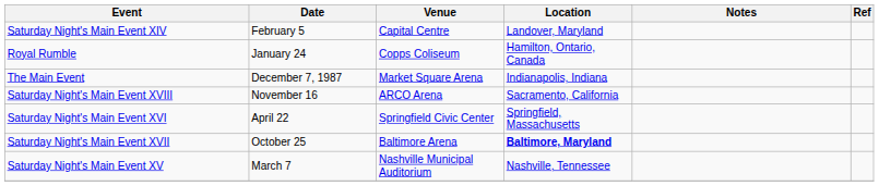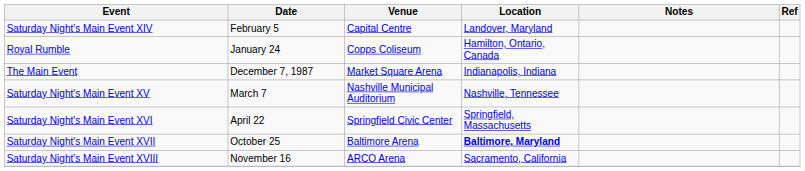rows swapped: Saturday Night's Main Event XV <-> Saturday Night's Main Event XVIII
